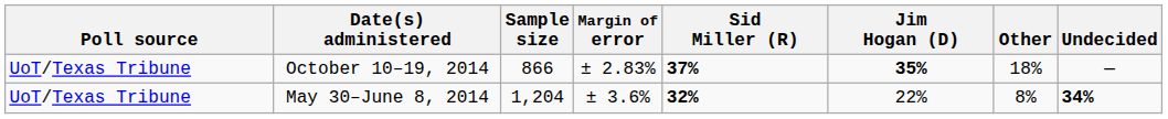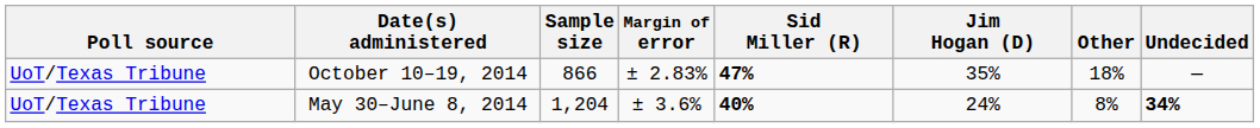October 10–19, 2014 | Sid Miller (R): 37% -> 47%
October 10–19, 2014 | Jim Hogan (D): bold -> normal
May 30–June 8, 2014 | Sid Miller (R): 32% -> 40%
May 30–June 8, 2014 | Jim Hogan (D): 22% -> 24%
